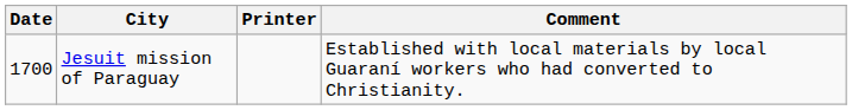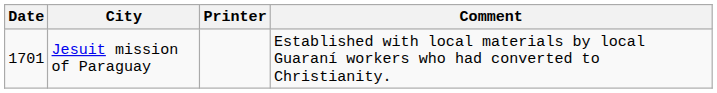Jesuit mission of Paraguay | Date: 1700 -> 1701
